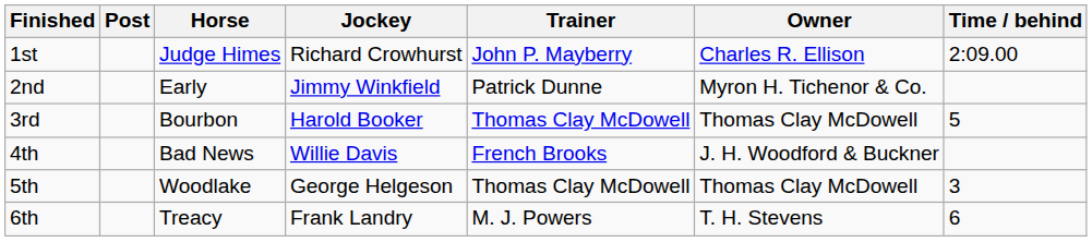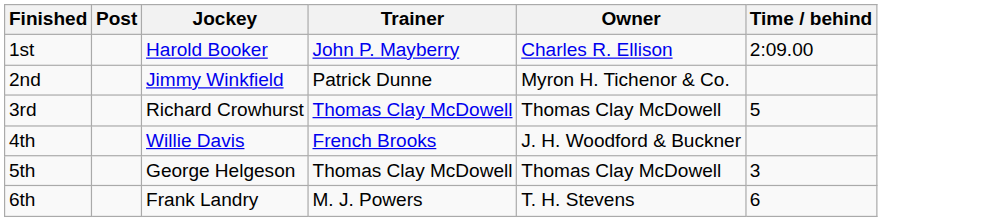- column: Horse | Judge Himes | Early | Bourbon | Bad News | Woodlake | Treacy
1st | Jockey: Richard Crowhurst -> Harold Booker
3rd | Jockey: Harold Booker -> Richard Crowhurst
